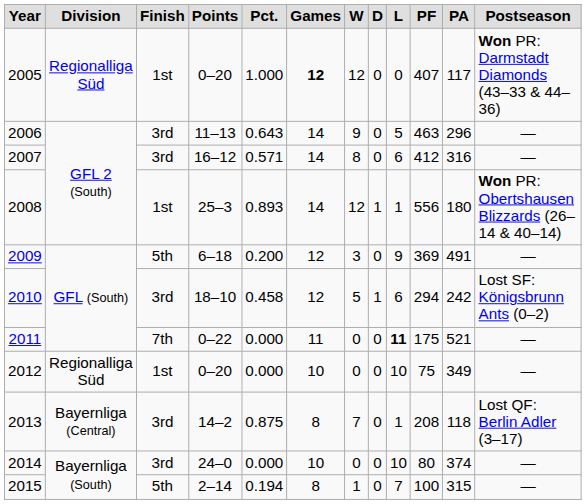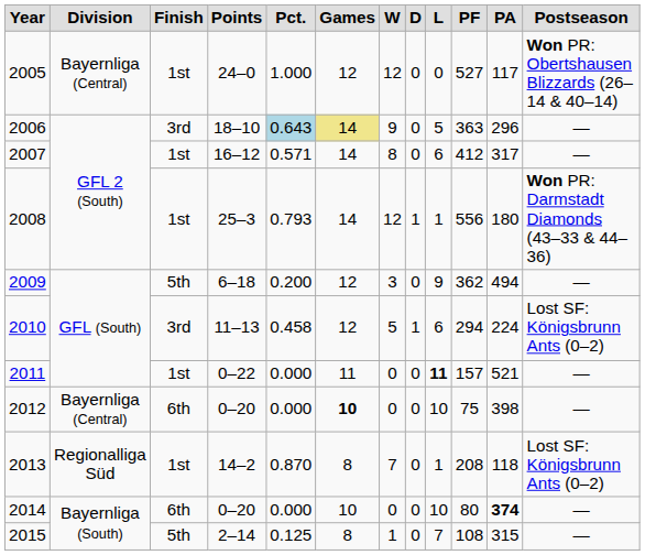2005 | column 2: Regionalliga Süd -> Bayernliga (Central)
2005 | column 4: 0–20 -> 24–0
2005 | column 6: bold -> normal
2005 | column 10: 407 -> 527
2005 | column 12: Won PR: Darmstadt Diamonds (43–33 & 44–36) -> Won PR: Obertshausen Blizzards (26–14 & 40–14)
2006 | column 4: 11–13 -> 18–10
2006 | column 5: no background -> lightblue background
2006 | column 6: no background -> khaki background
2006 | column 10: 463 -> 363
2007 | column 3: 3rd -> 1st
2007 | column 11: 316 -> 317
2008 | column 5: 0.893 -> 0.793
2008 | column 12: Won PR: Obertshausen Blizzards (26–14 & 40–14) -> Won PR: Darmstadt Diamonds (43–33 & 44–36)
2009 | column 10: 369 -> 362
2009 | column 11: 491 -> 494
2010 | column 4: 18–10 -> 11–13
2010 | column 11: 242 -> 224
2011 | column 3: 7th -> 1st
2011 | column 10: 175 -> 157
2012 | column 2: Regionalliga Süd -> Bayernliga (Central)
2012 | column 3: 1st -> 6th
2012 | column 6: normal -> bold
2012 | column 11: 349 -> 398
2013 | column 2: Bayernliga (Central) -> Regionalliga Süd
2013 | column 3: 3rd -> 1st
2013 | column 5: 0.875 -> 0.870
2013 | column 12: Lost QF: Berlin Adler (3–17) -> Lost SF: Königsbrunn Ants (0–2)
2014 | column 3: 3rd -> 6th
2014 | column 4: 24–0 -> 0–20
2014 | column 11: normal -> bold
2015 | column 5: 0.194 -> 0.125
2015 | column 10: 100 -> 108
